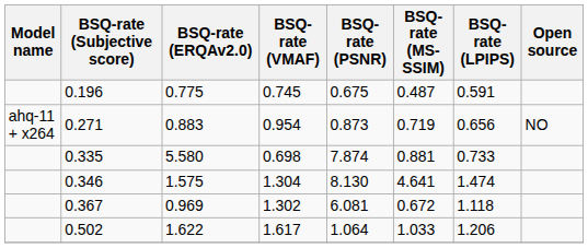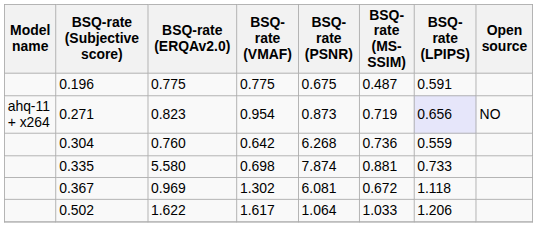0.196 | BSQ-rate (VMAF): 0.745 -> 0.775
0.271 | BSQ-rate (ERQAv2.0): 0.883 -> 0.823
0.271 | BSQ-rate (LPIPS): no background -> lavender background
+ row: 0.304 | 0.760 | 0.642 | 6.268 | 0.736 | 0.559
- row: 0.346 | 1.575 | 1.304 | 8.130 | 4.641 | 1.474
